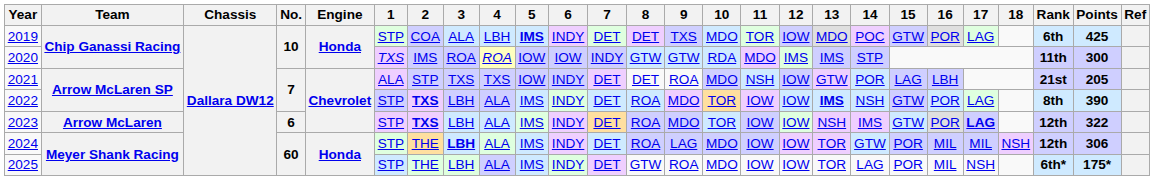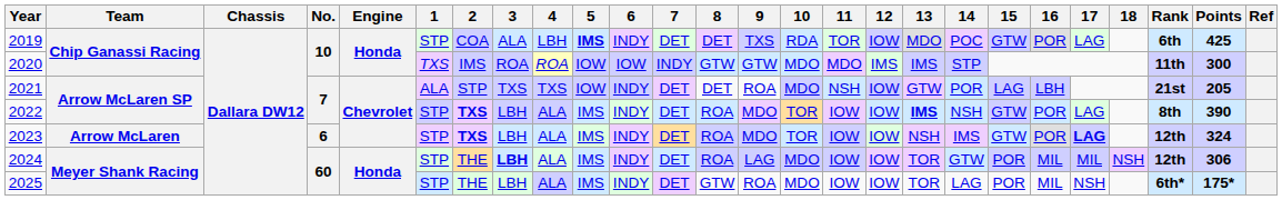2019 | 10: MDO -> RDA
2020 | 10: RDA -> MDO
2023 | Points: 322 -> 324
